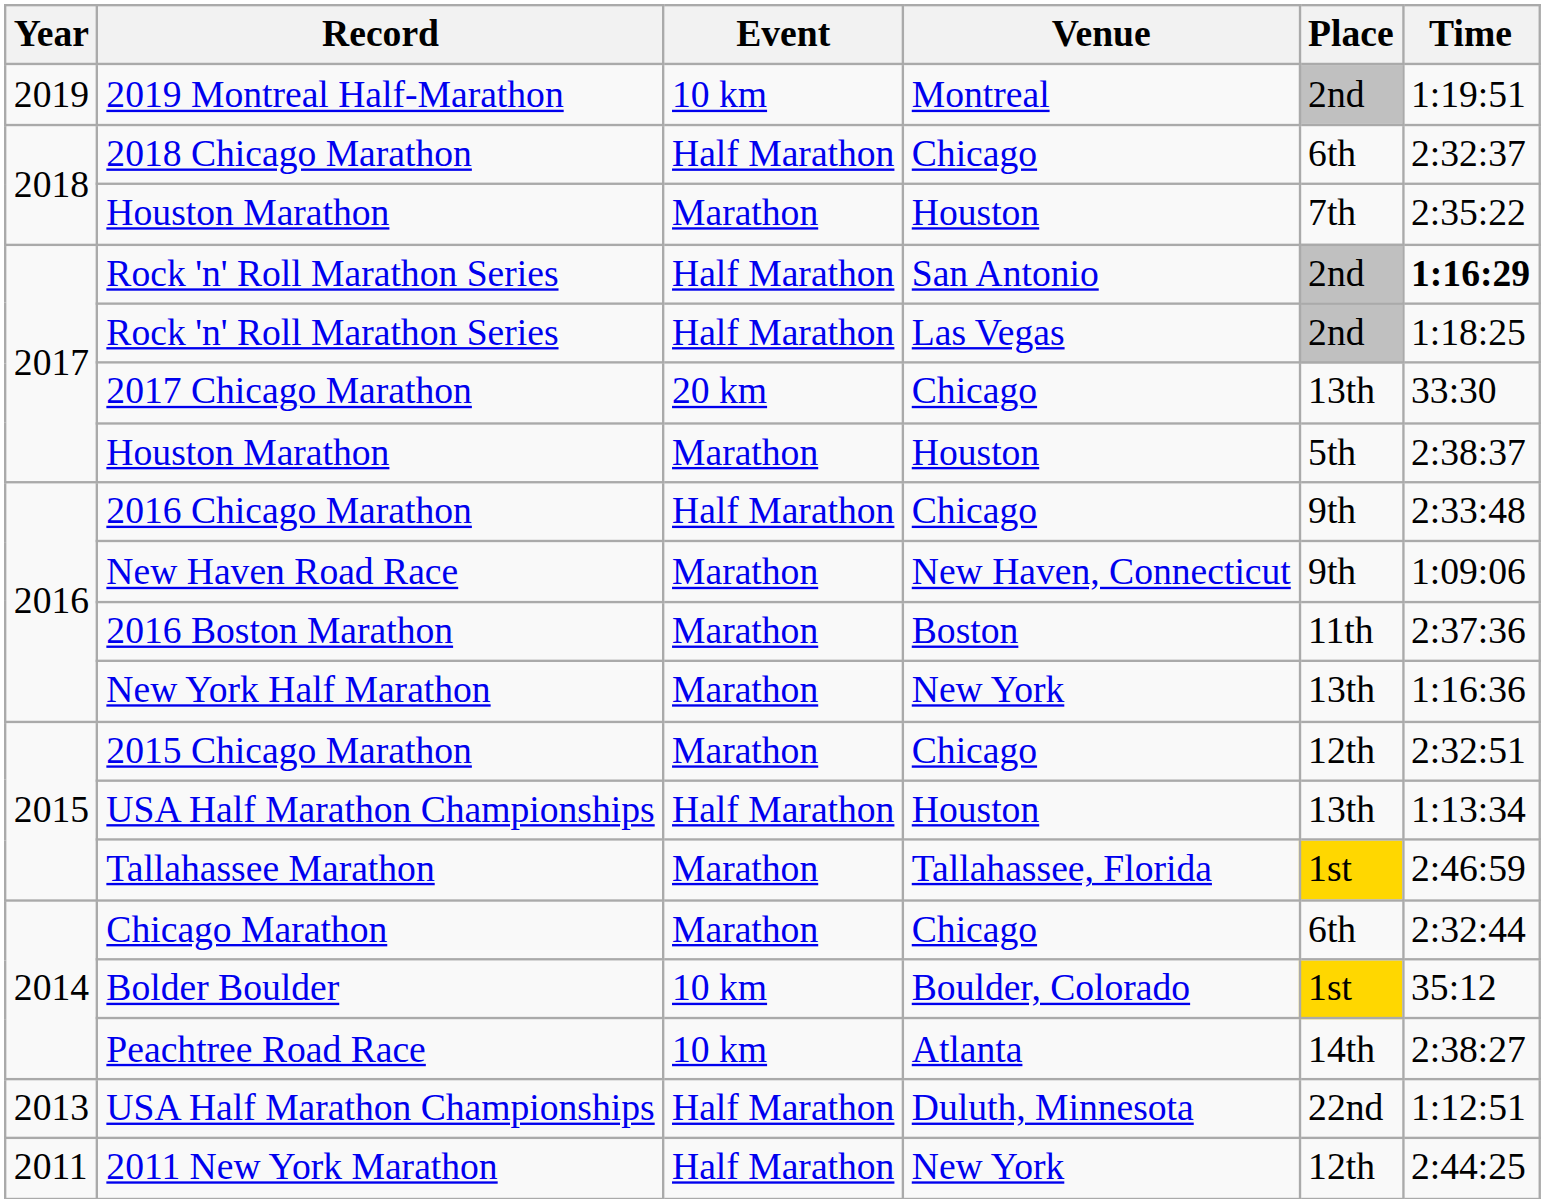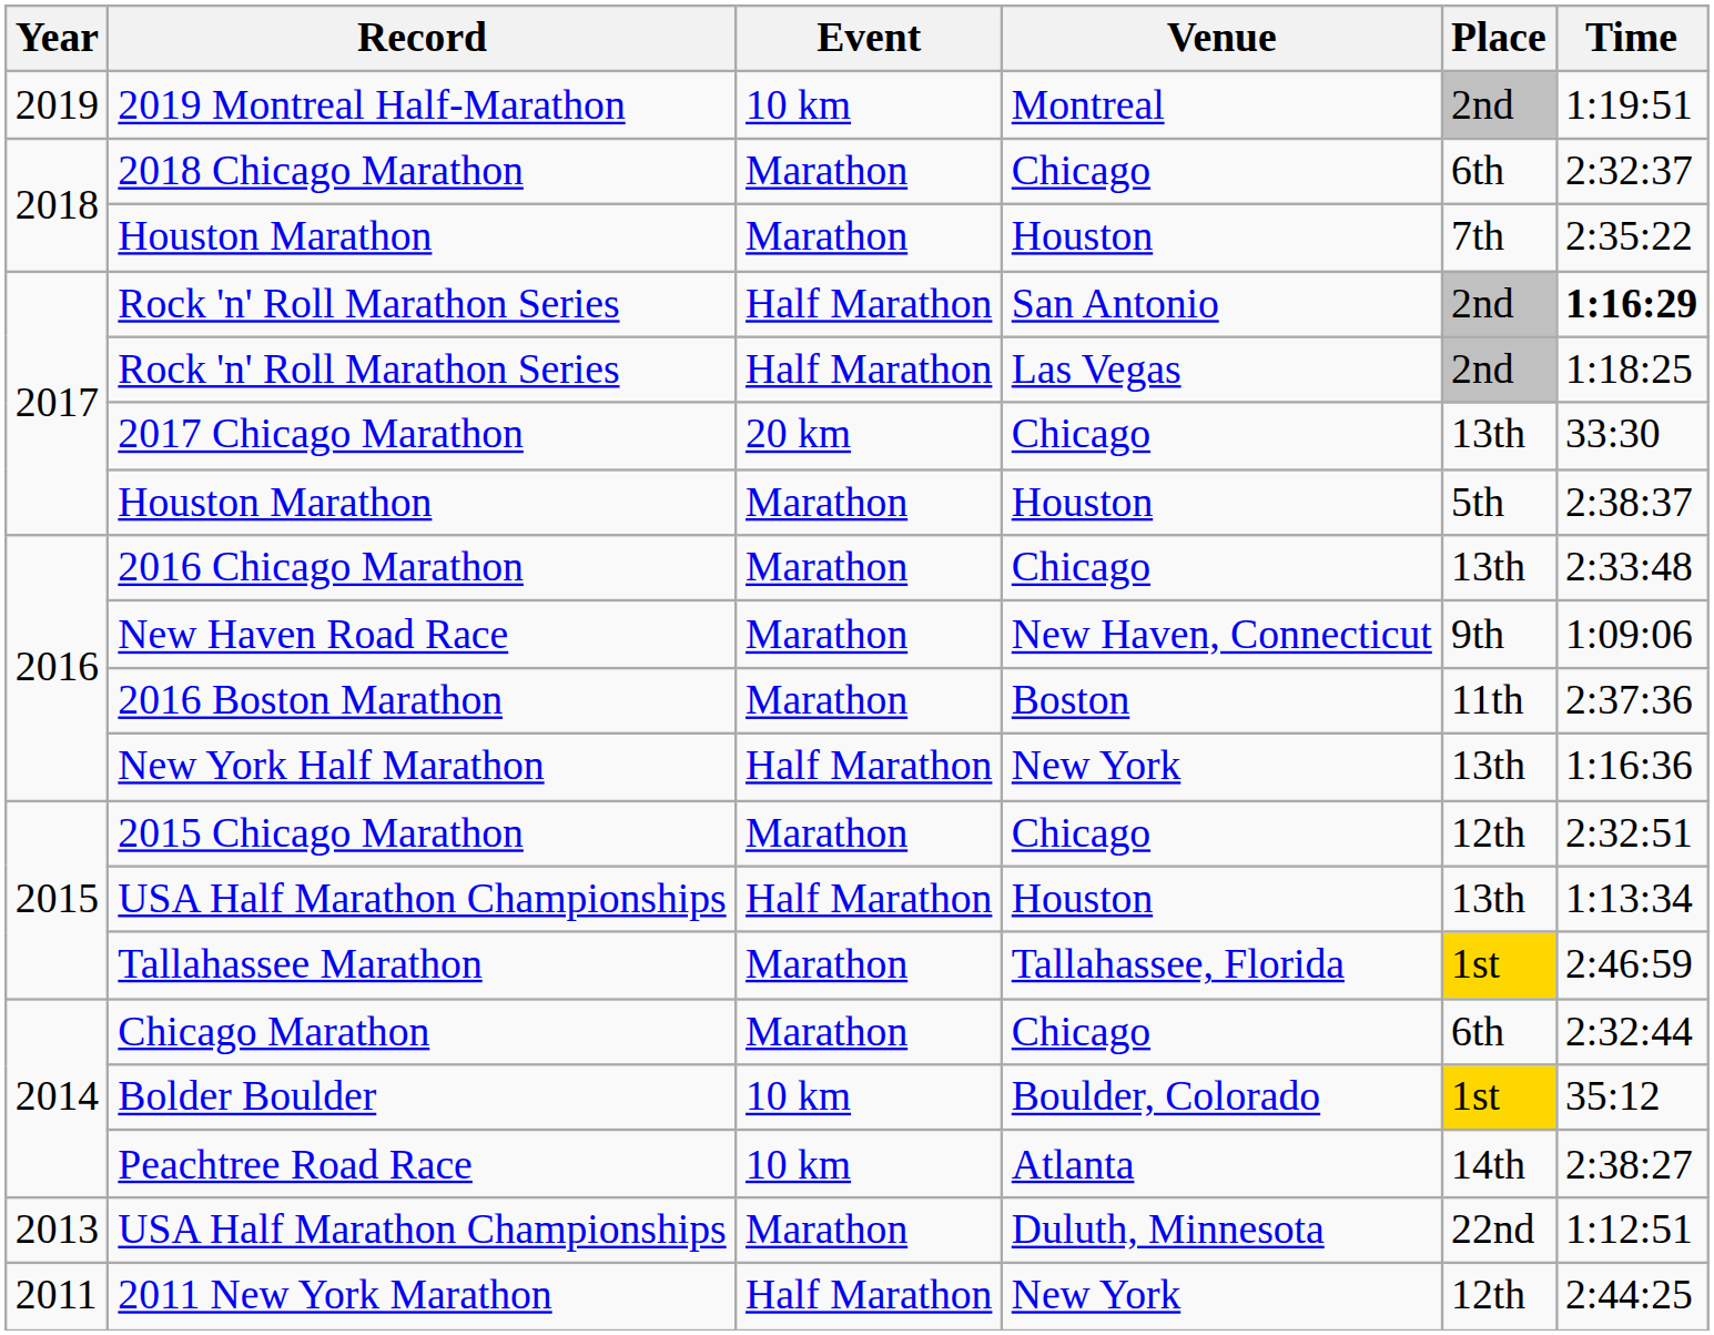2018 Chicago Marathon | Event: Half Marathon -> Marathon
2016 Chicago Marathon | Event: Half Marathon -> Marathon
2016 Chicago Marathon | Place: 9th -> 13th
New York Half Marathon | Event: Marathon -> Half Marathon
USA Half Marathon Championships / Duluth, Minnesota | Event: Half Marathon -> Marathon
